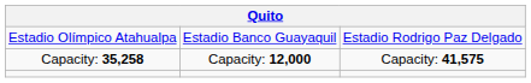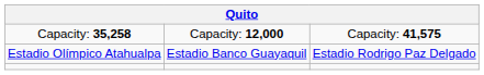rows swapped: Estadio Olímpico Atahualpa <-> Capacity: 35,258
